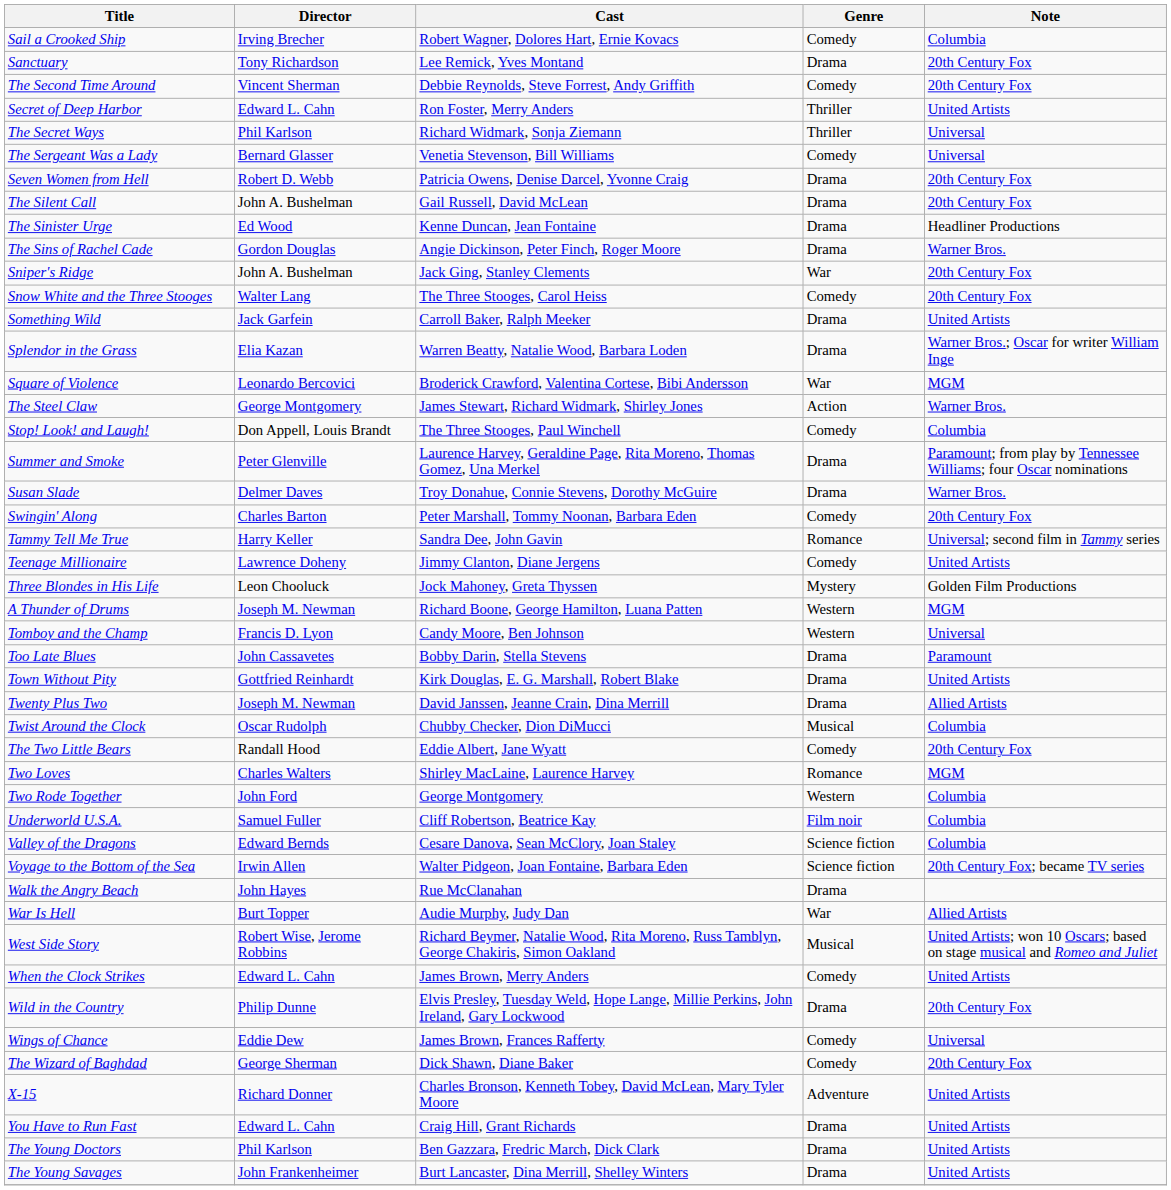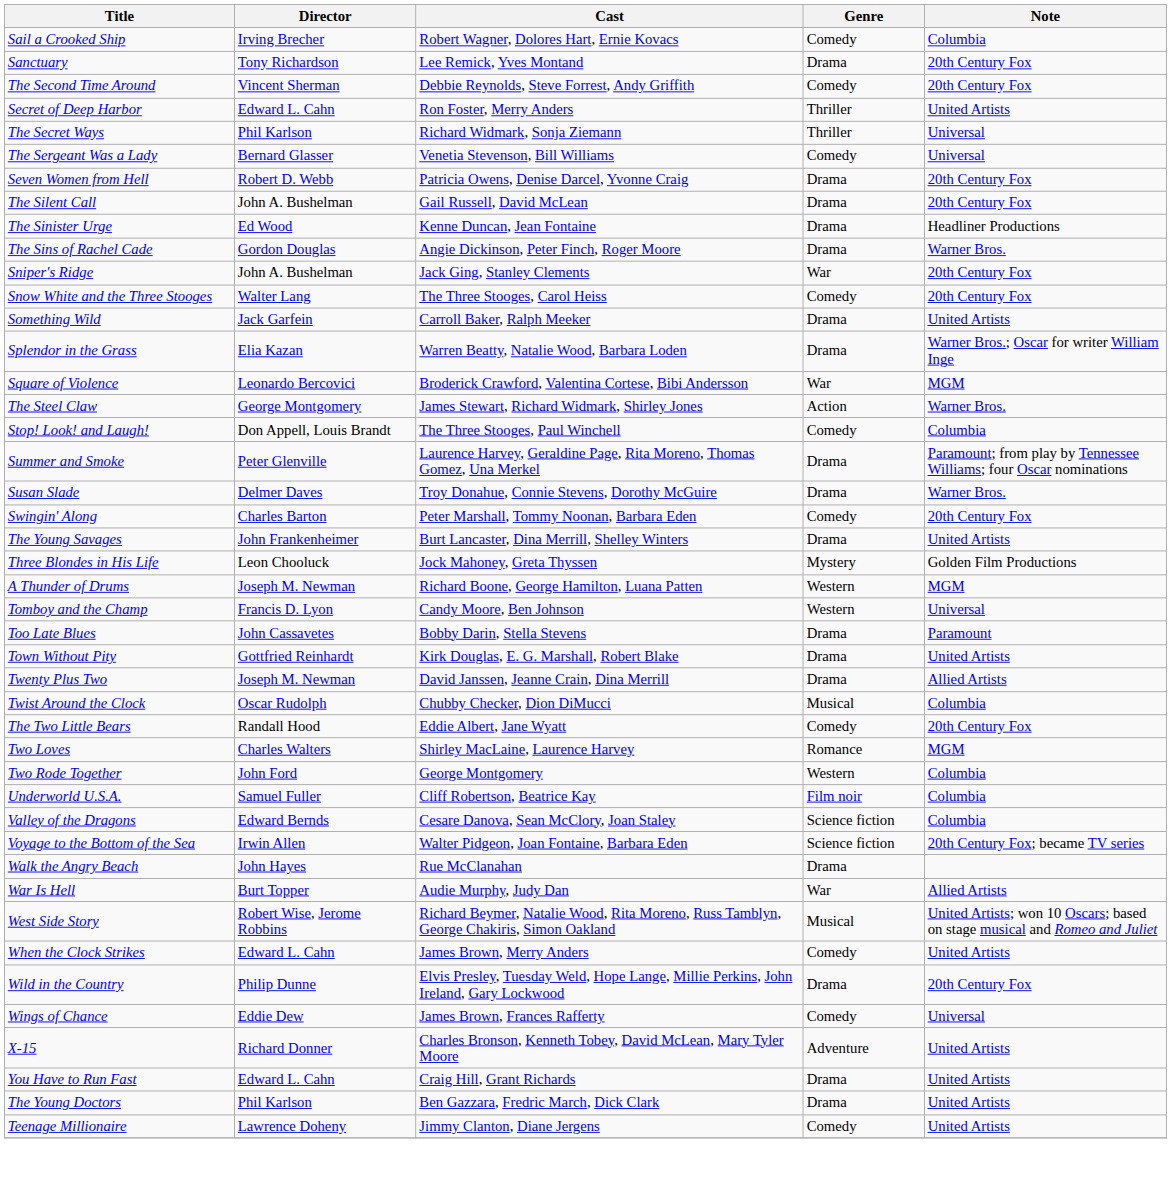- row: Tammy Tell Me True | Harry Keller | Sandra Dee, John Gavin | Romance | Universal; second film in Tammy series
rows swapped: Teenage Millionaire <-> The Young Savages
- row: The Wizard of Baghdad | George Sherman | Dick Shawn, Diane Baker | Comedy | 20th Century Fox
